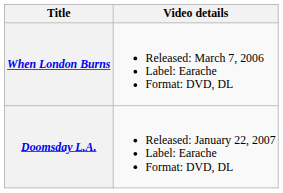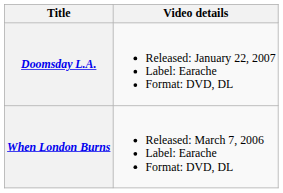rows swapped: When London Burns <-> Doomsday L.A.
